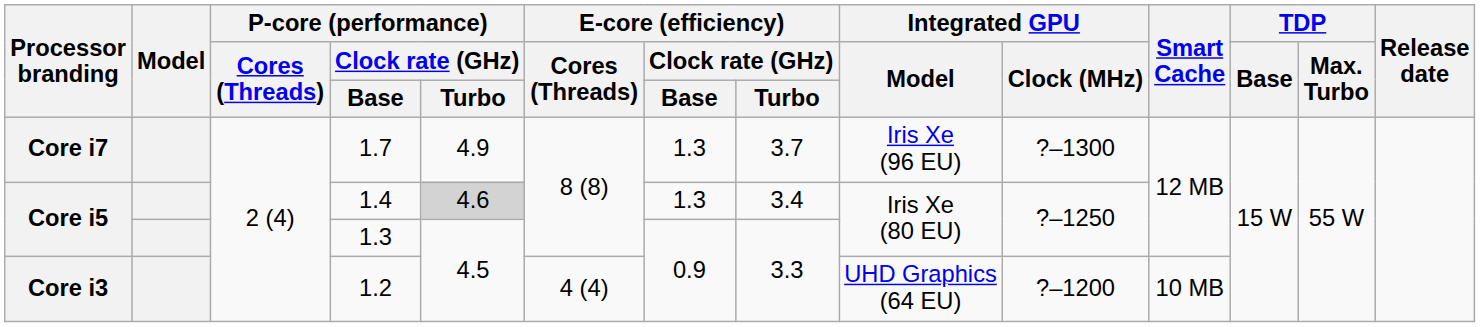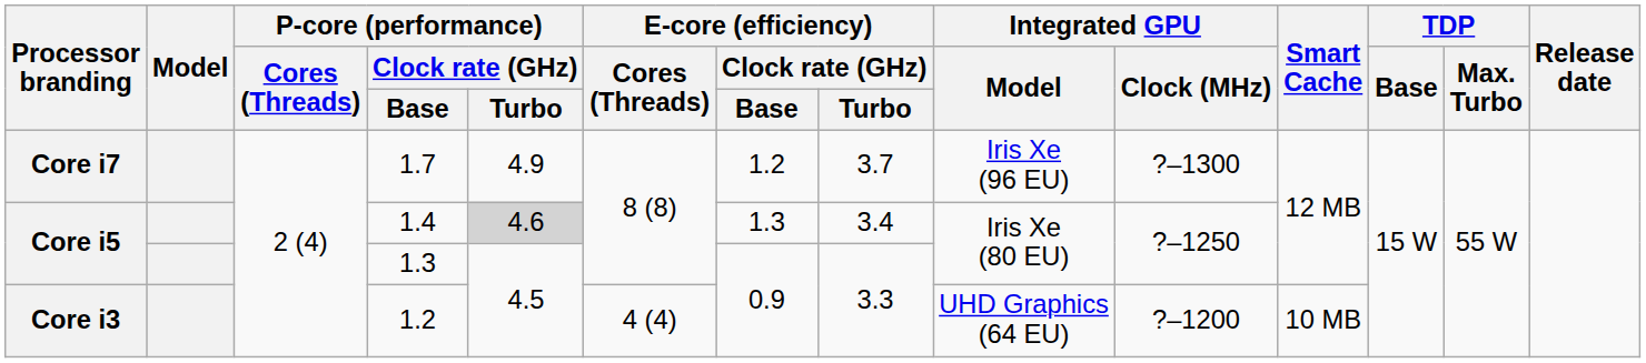1.7 | E-core (efficiency) / Clock rate (GHz) / Base: 1.3 -> 1.2
